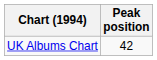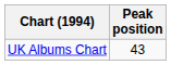UK Albums Chart | Peak position: 42 -> 43
